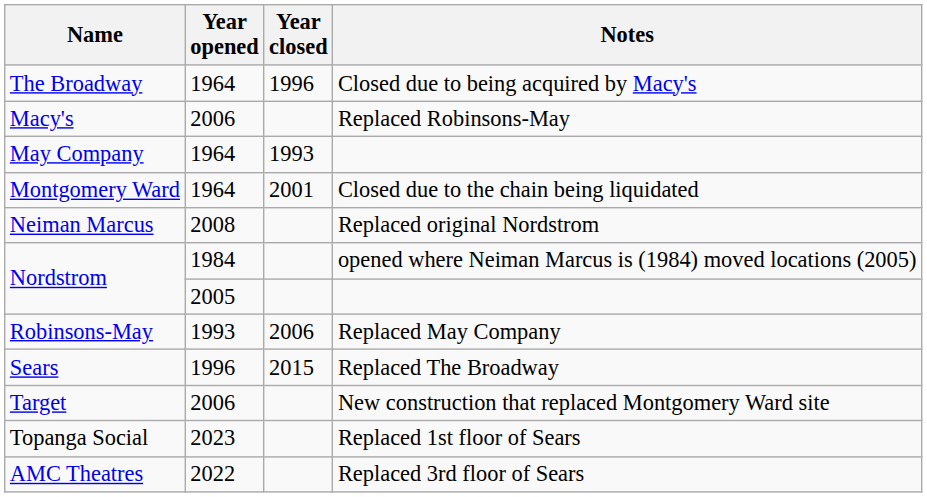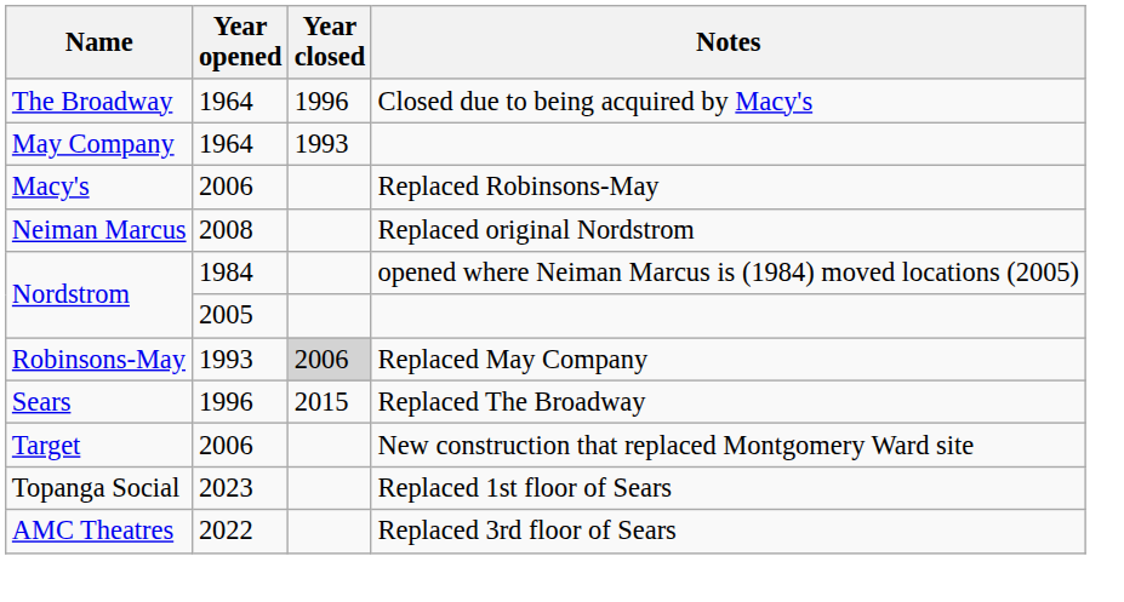rows swapped: Macy's <-> May Company
- row: Montgomery Ward | 1964 | 2001 | Closed due to the chain being liquidated
Robinsons-May | Year closed: no background -> lightgrey background
